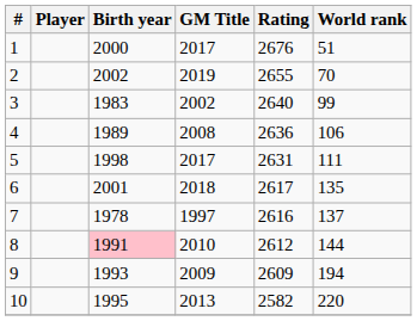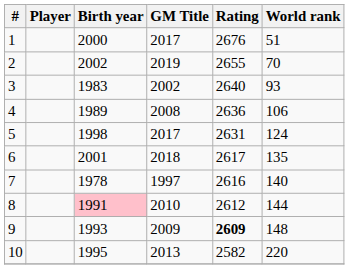3 | World rank: 99 -> 93
5 | World rank: 111 -> 124
7 | World rank: 137 -> 140
9 | Rating: normal -> bold
9 | World rank: 194 -> 148
